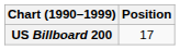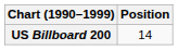US Billboard 200 | Position: 17 -> 14
